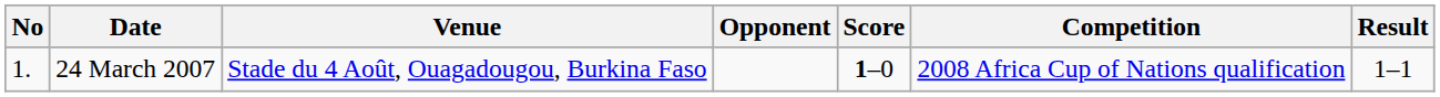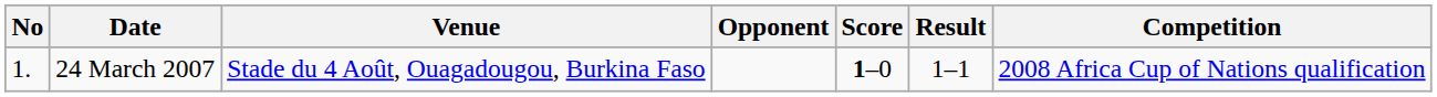columns swapped: Result <-> Competition
